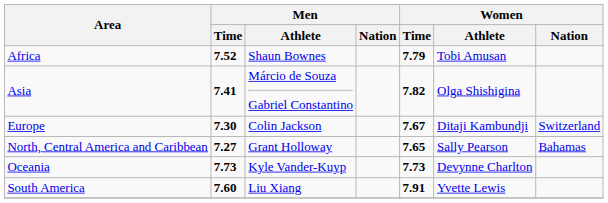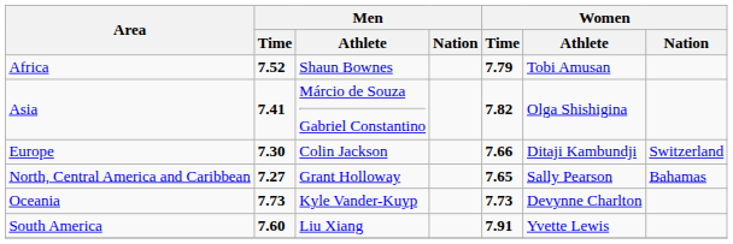Europe | Women / Time: 7.67 -> 7.66
